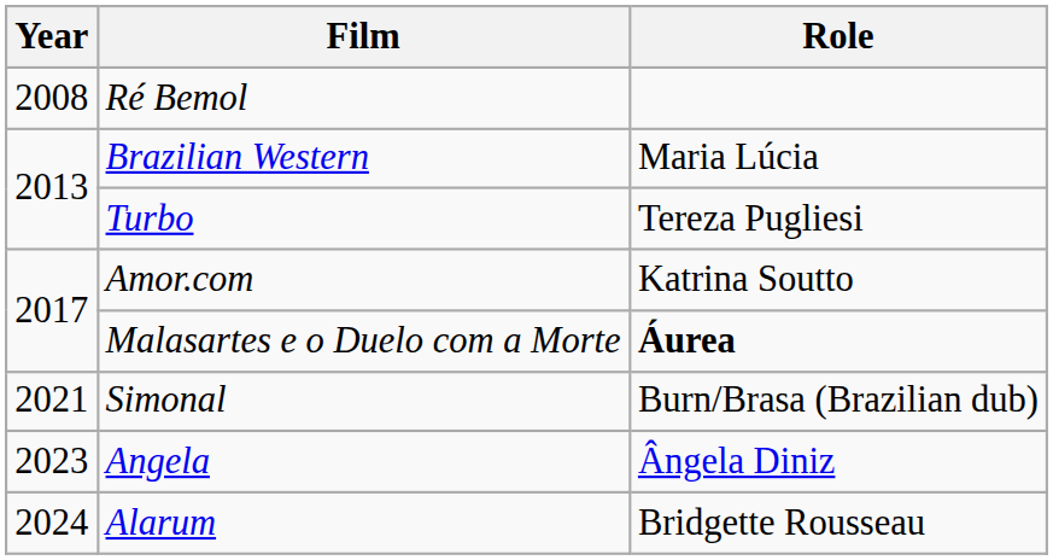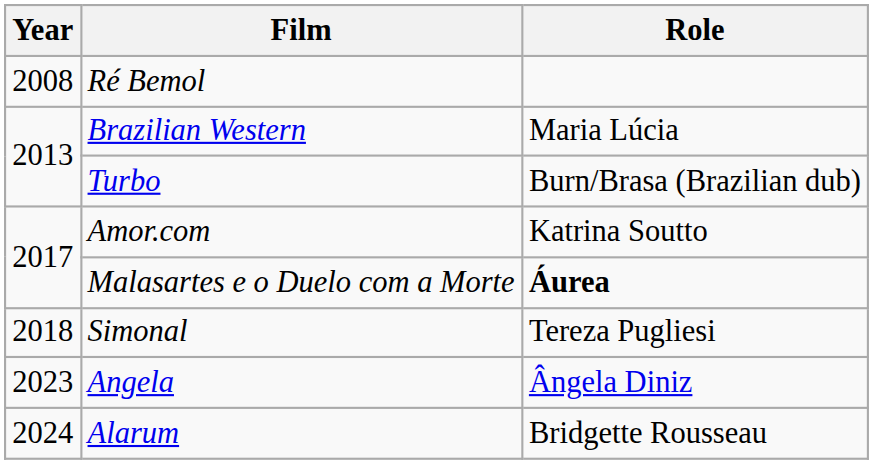Turbo | Role: Tereza Pugliesi -> Burn/Brasa (Brazilian dub)
Simonal | Year: 2021 -> 2018
Simonal | Role: Burn/Brasa (Brazilian dub) -> Tereza Pugliesi
